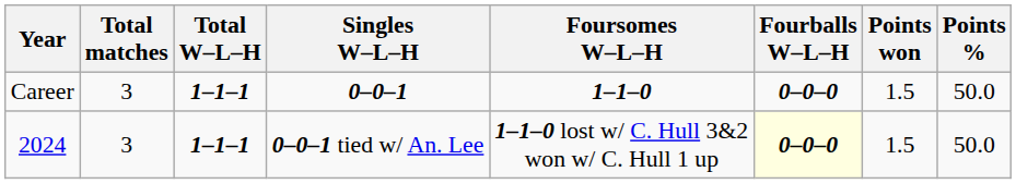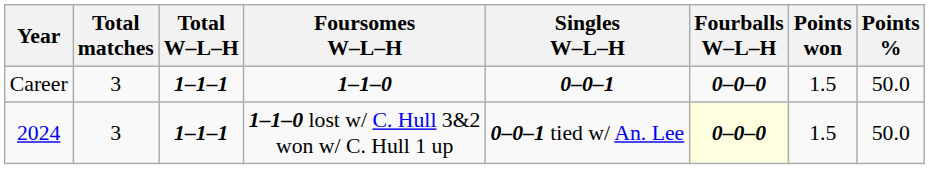columns swapped: Singles W–L–H <-> Foursomes W–L–H
